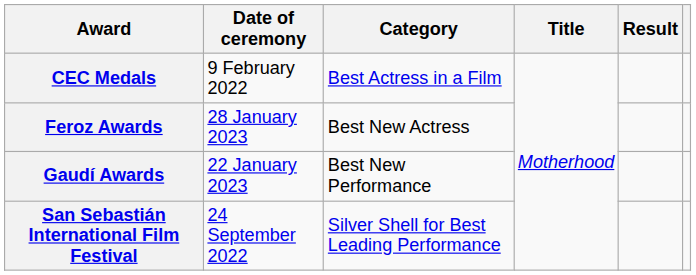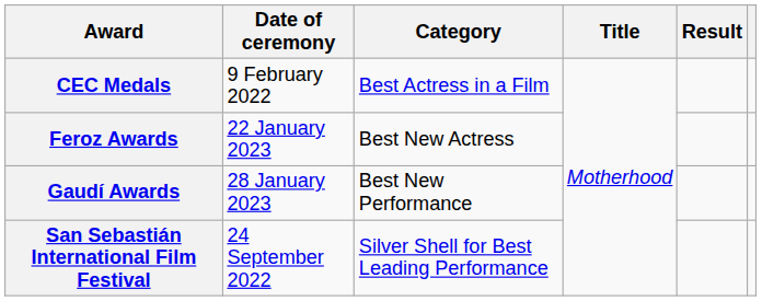Feroz Awards | Date of ceremony: 28 January 2023 -> 22 January 2023
Gaudí Awards | Date of ceremony: 22 January 2023 -> 28 January 2023
